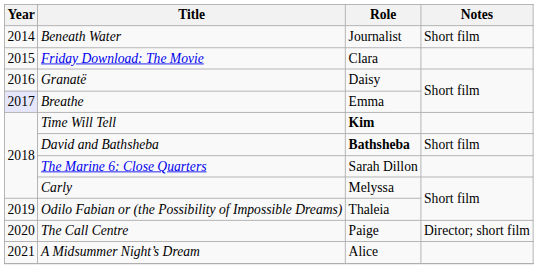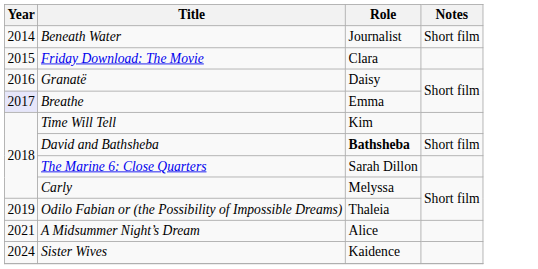Time Will Tell | Role: bold -> normal
- row: 2020 | The Call Centre | Paige | Director; short film
+ row: 2024 | Sister Wives | Kaidence
